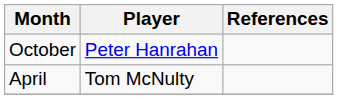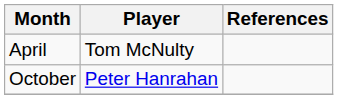rows swapped: October <-> April
